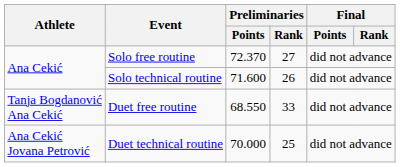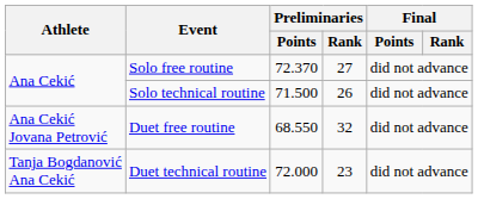Solo technical routine | Preliminaries / Points: 71.600 -> 71.500
Duet free routine | Athlete: Tanja Bogdanović Ana Cekić -> Ana Cekić Jovana Petrović
Duet free routine | Preliminaries / Rank: 33 -> 32
Duet technical routine | Athlete: Ana Cekić Jovana Petrović -> Tanja Bogdanović Ana Cekić
Duet technical routine | Preliminaries / Points: 70.000 -> 72.000
Duet technical routine | Preliminaries / Rank: 25 -> 23
